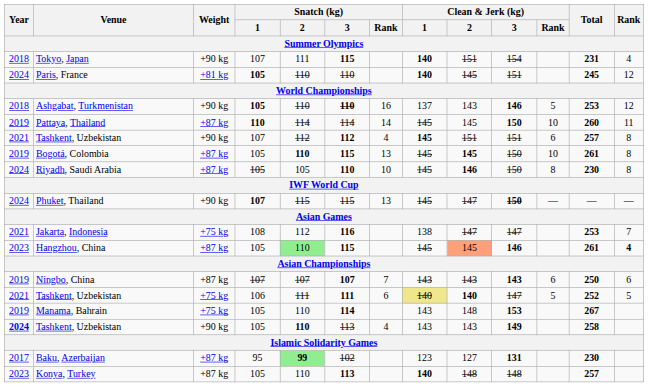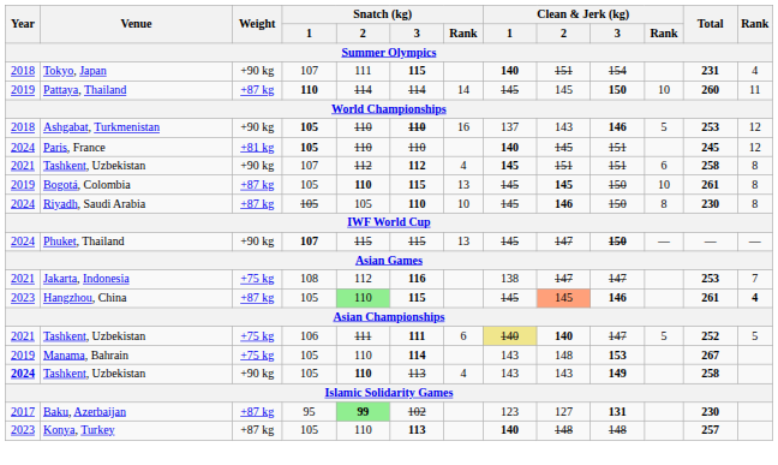rows swapped: Paris, France <-> Pattaya, Thailand
Tashkent, Uzbekistan / 107 | Total: 257 -> 258
- row: 2019 | Ningbo, China | +87 kg | 107 | 107 | 107 | 7 | 143 | 143 | 143 | 6 | 250 | 6
